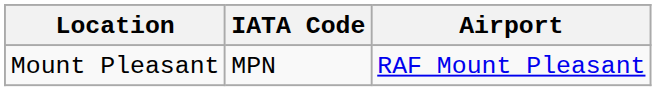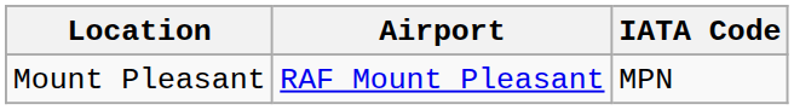columns swapped: Airport <-> IATA Code
